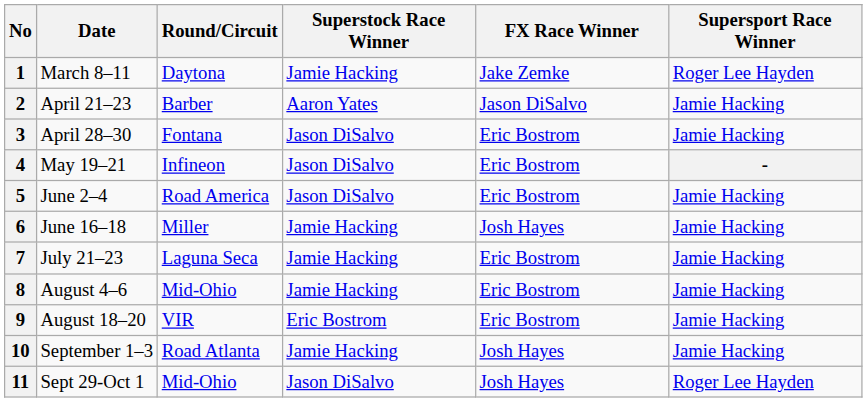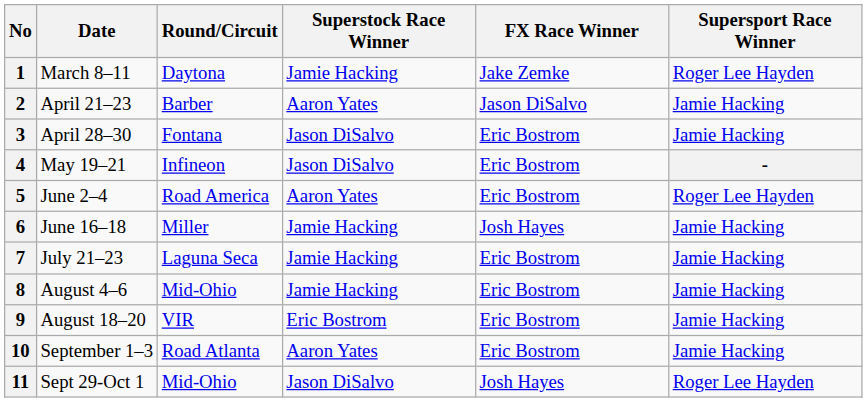5 | Superstock Race Winner: Jason DiSalvo -> Aaron Yates
5 | Supersport Race Winner: Jamie Hacking -> Roger Lee Hayden
10 | Superstock Race Winner: Jamie Hacking -> Aaron Yates
10 | FX Race Winner: Josh Hayes -> Eric Bostrom
